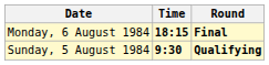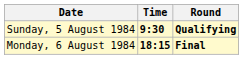rows swapped: Sunday, 5 August 1984 <-> Monday, 6 August 1984
